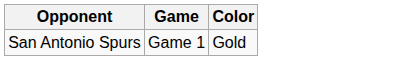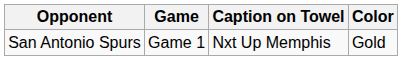+ column: Caption on Towel | Nxt Up Memphis
